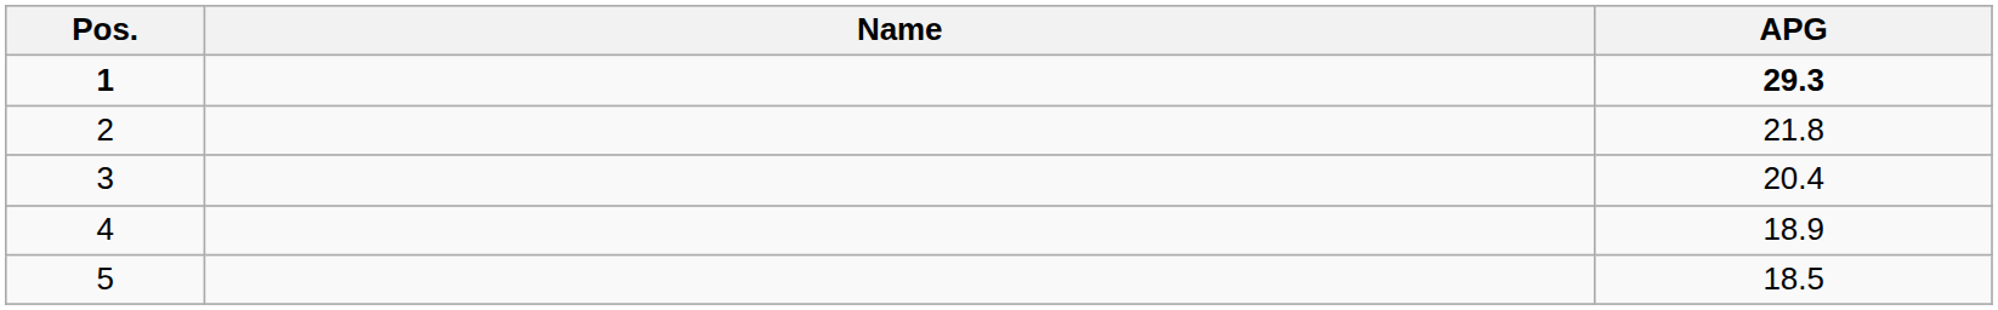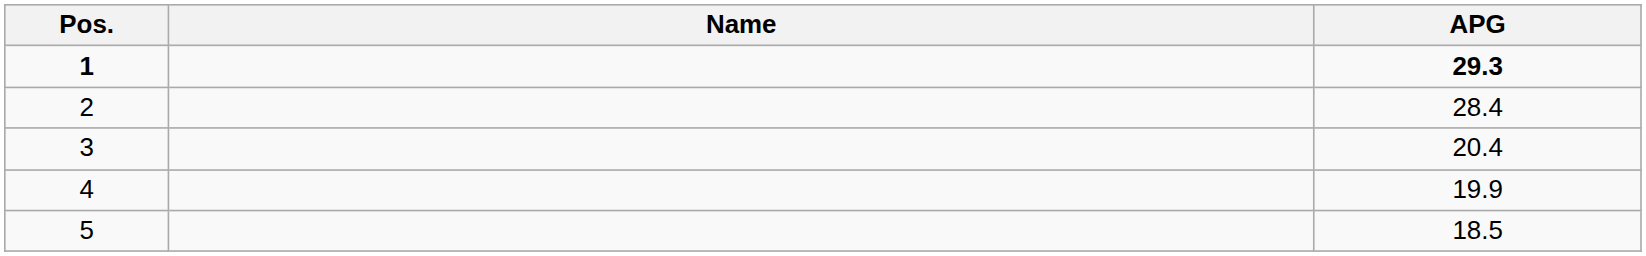2 | APG: 21.8 -> 28.4
4 | APG: 18.9 -> 19.9
